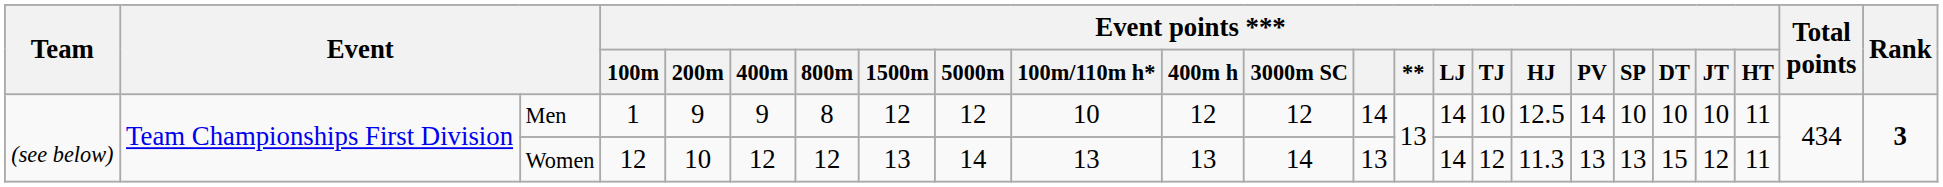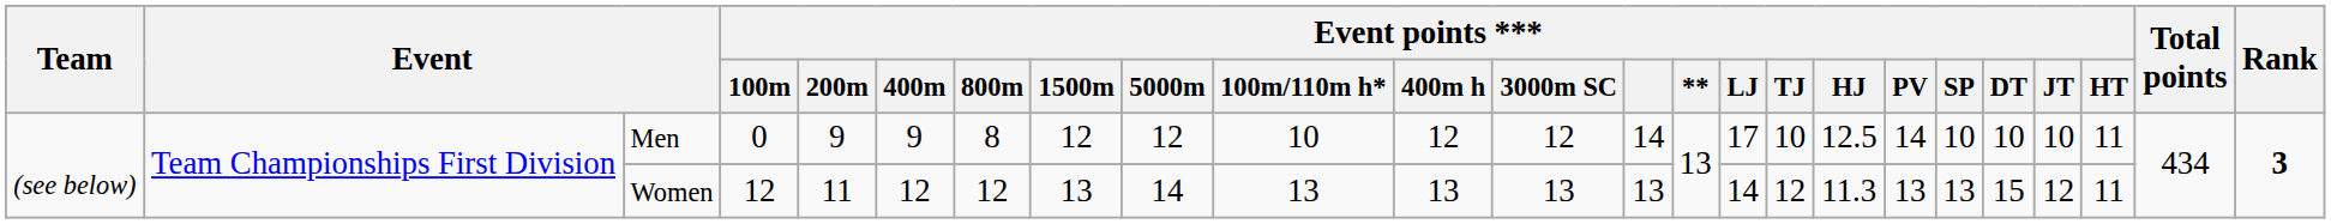Men | Event points *** / 100m: 1 -> 0
Men | Event points *** / LJ: 14 -> 17
Women | Event points *** / 200m: 10 -> 11
Women | Event points *** / 3000m SC: 14 -> 13
